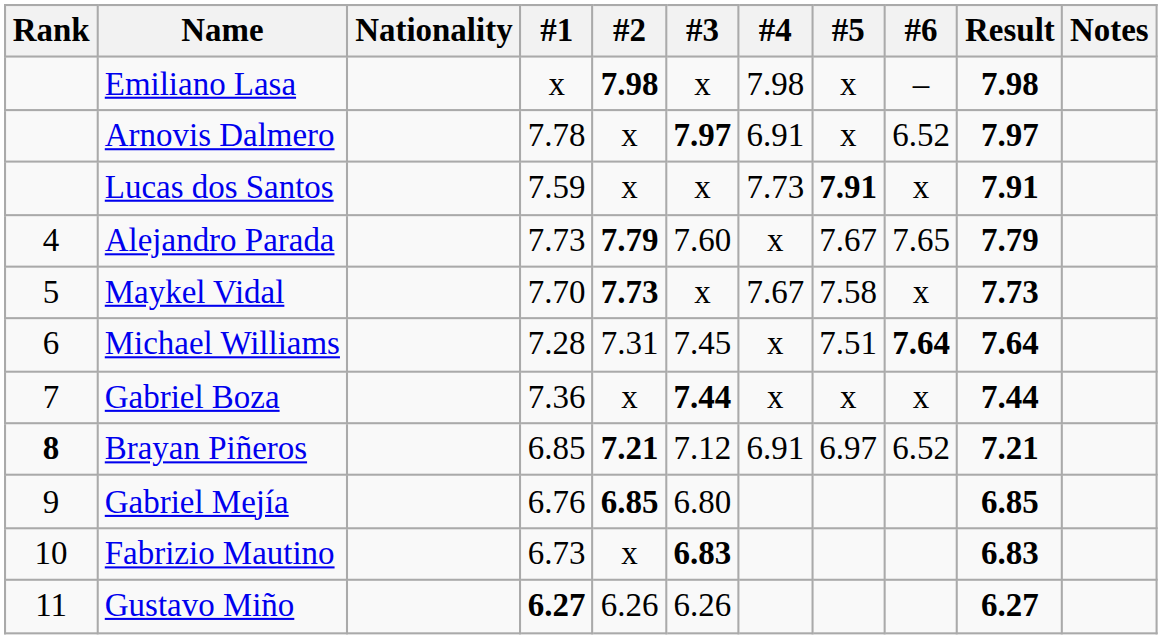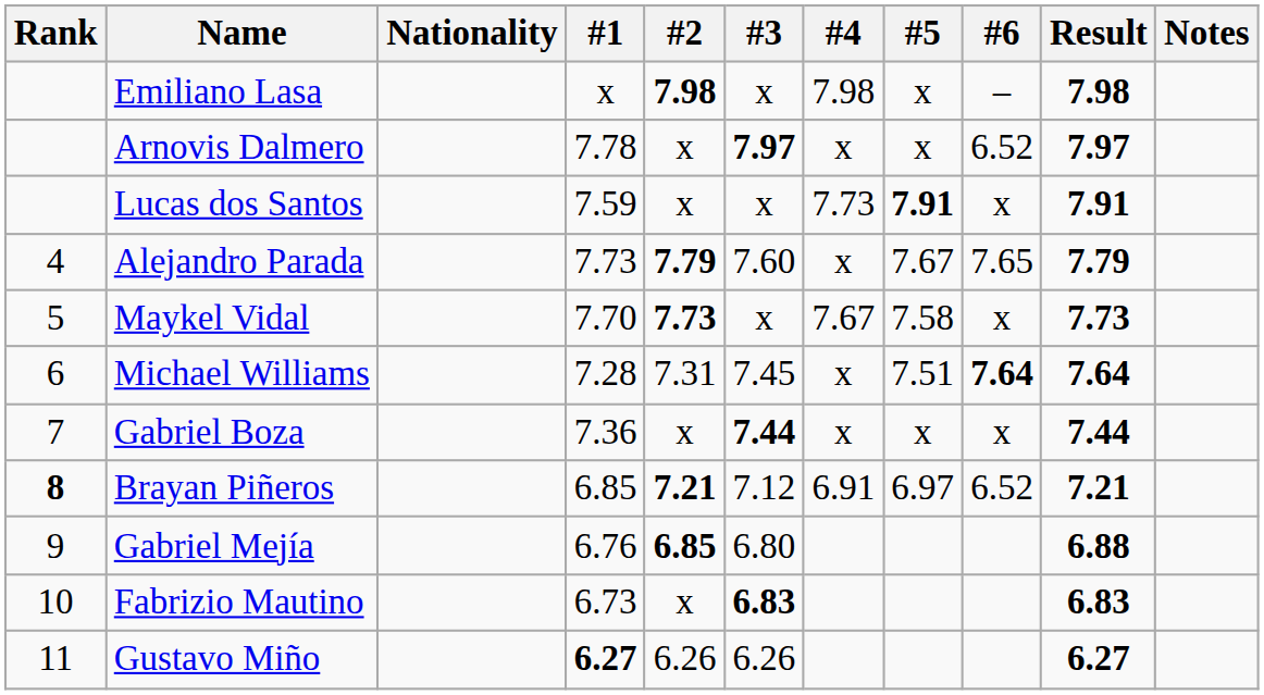Arnovis Dalmero | #4: 6.91 -> x
Gabriel Mejía | Result: 6.85 -> 6.88
